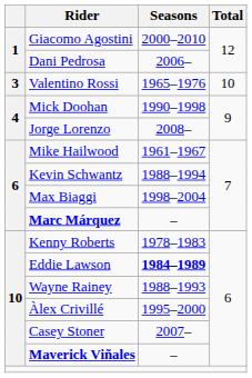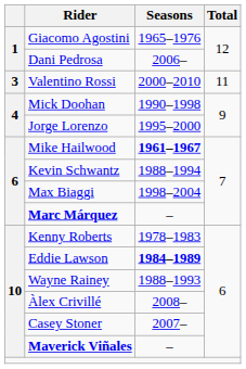Giacomo Agostini | Seasons: 2000–2010 -> 1965–1976
Valentino Rossi | Seasons: 1965–1976 -> 2000–2010
Valentino Rossi | Total: 10 -> 11
Jorge Lorenzo | Seasons: 2008– -> 1995–2000
Mike Hailwood | Seasons: normal -> bold
Àlex Crivillé | Seasons: 1995–2000 -> 2008–
